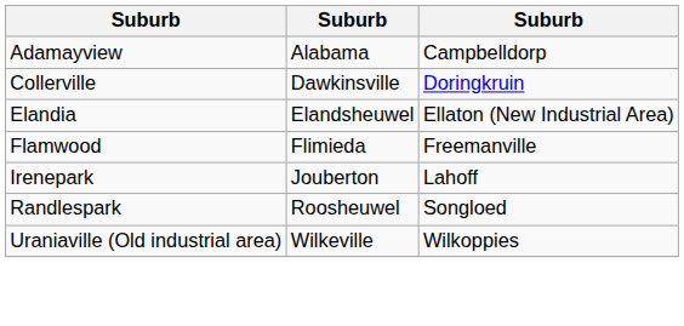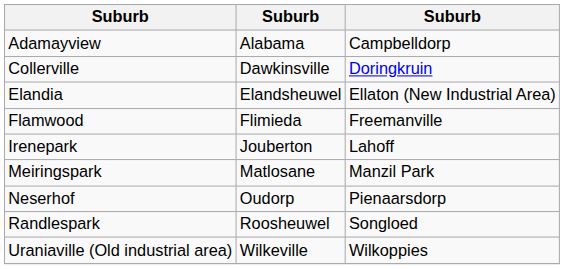+ row: Meiringspark | Matlosane | Manzil Park
+ row: Neserhof | Oudorp | Pienaarsdorp
